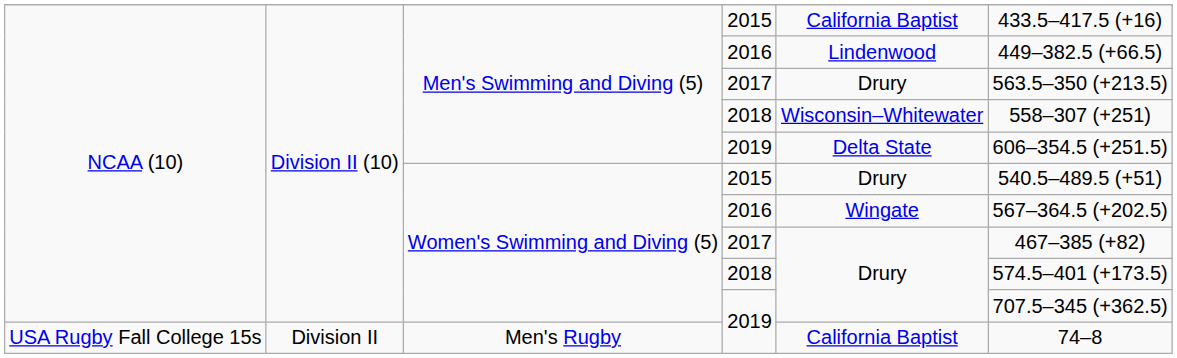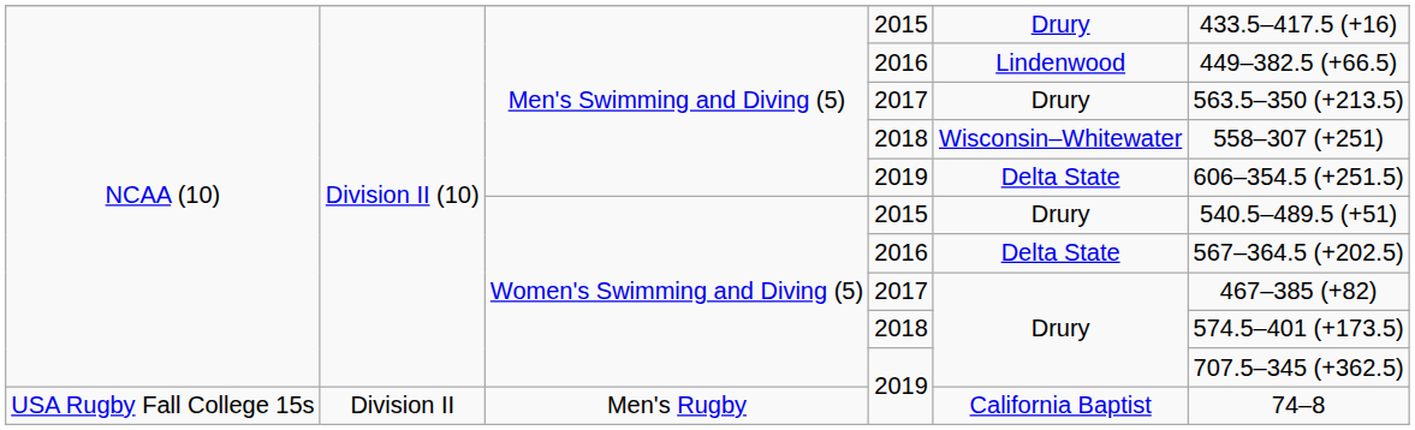Men's Swimming and Diving (5) / 2015 | column 5: California Baptist -> Drury
Women's Swimming and Diving (5) / 2016 | column 5: Wingate -> Delta State
